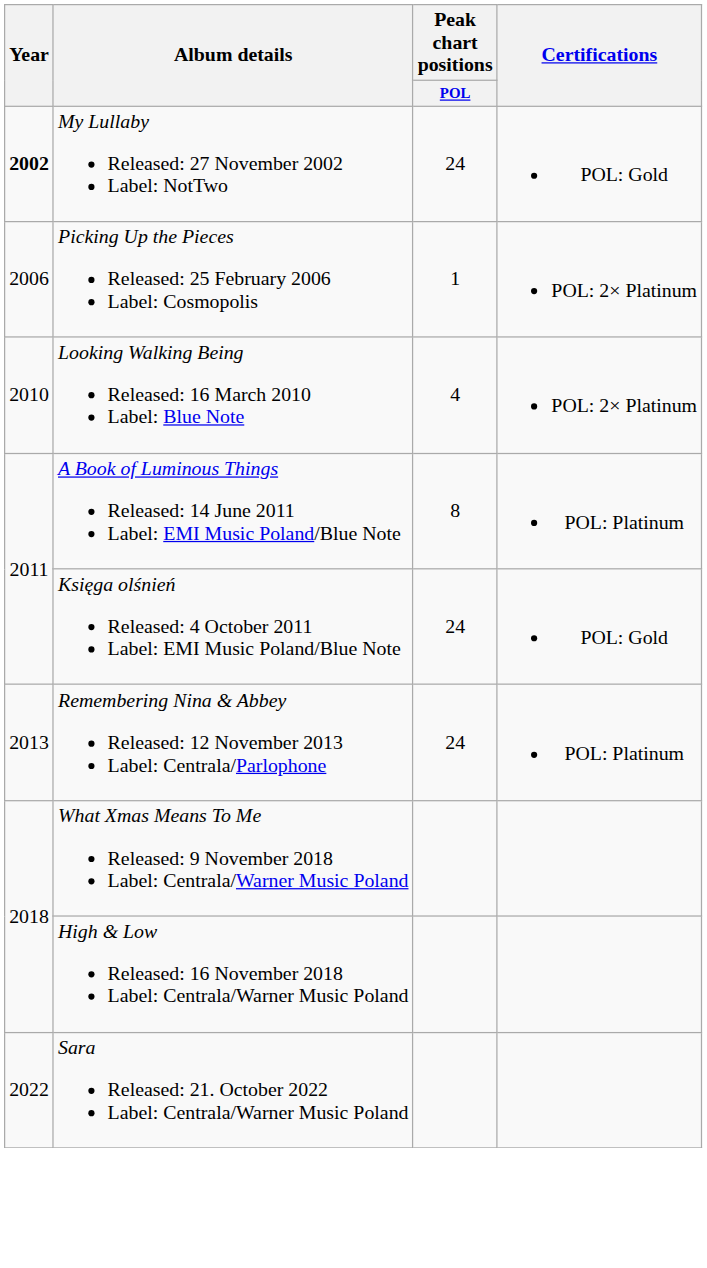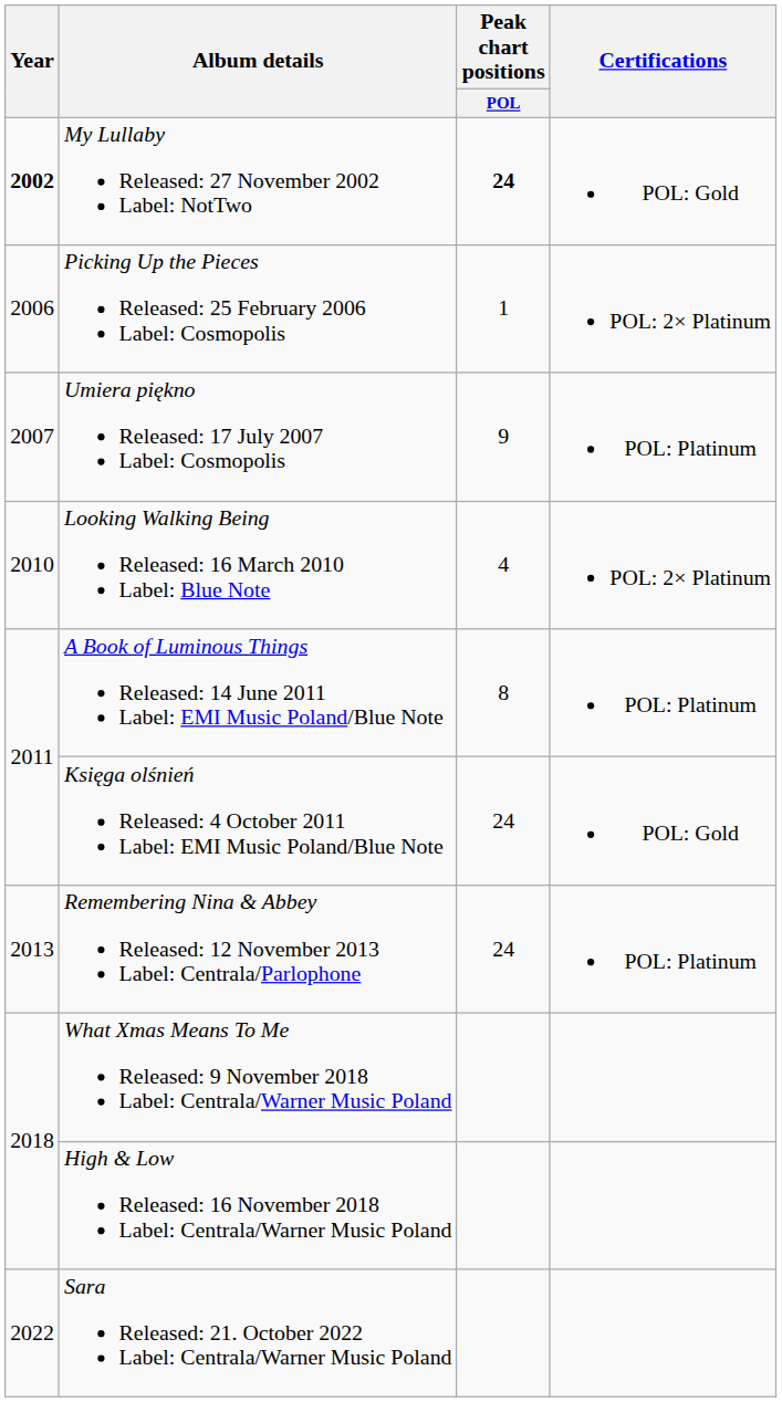My Lullaby Released: 27 November 2002 Label: NotTwo | Peak chart positions / POL: normal -> bold
+ row: 2007 | Umiera piękno Released: 17 July 2007 Label: Cosmopolis | 9 | POL: Platinum
